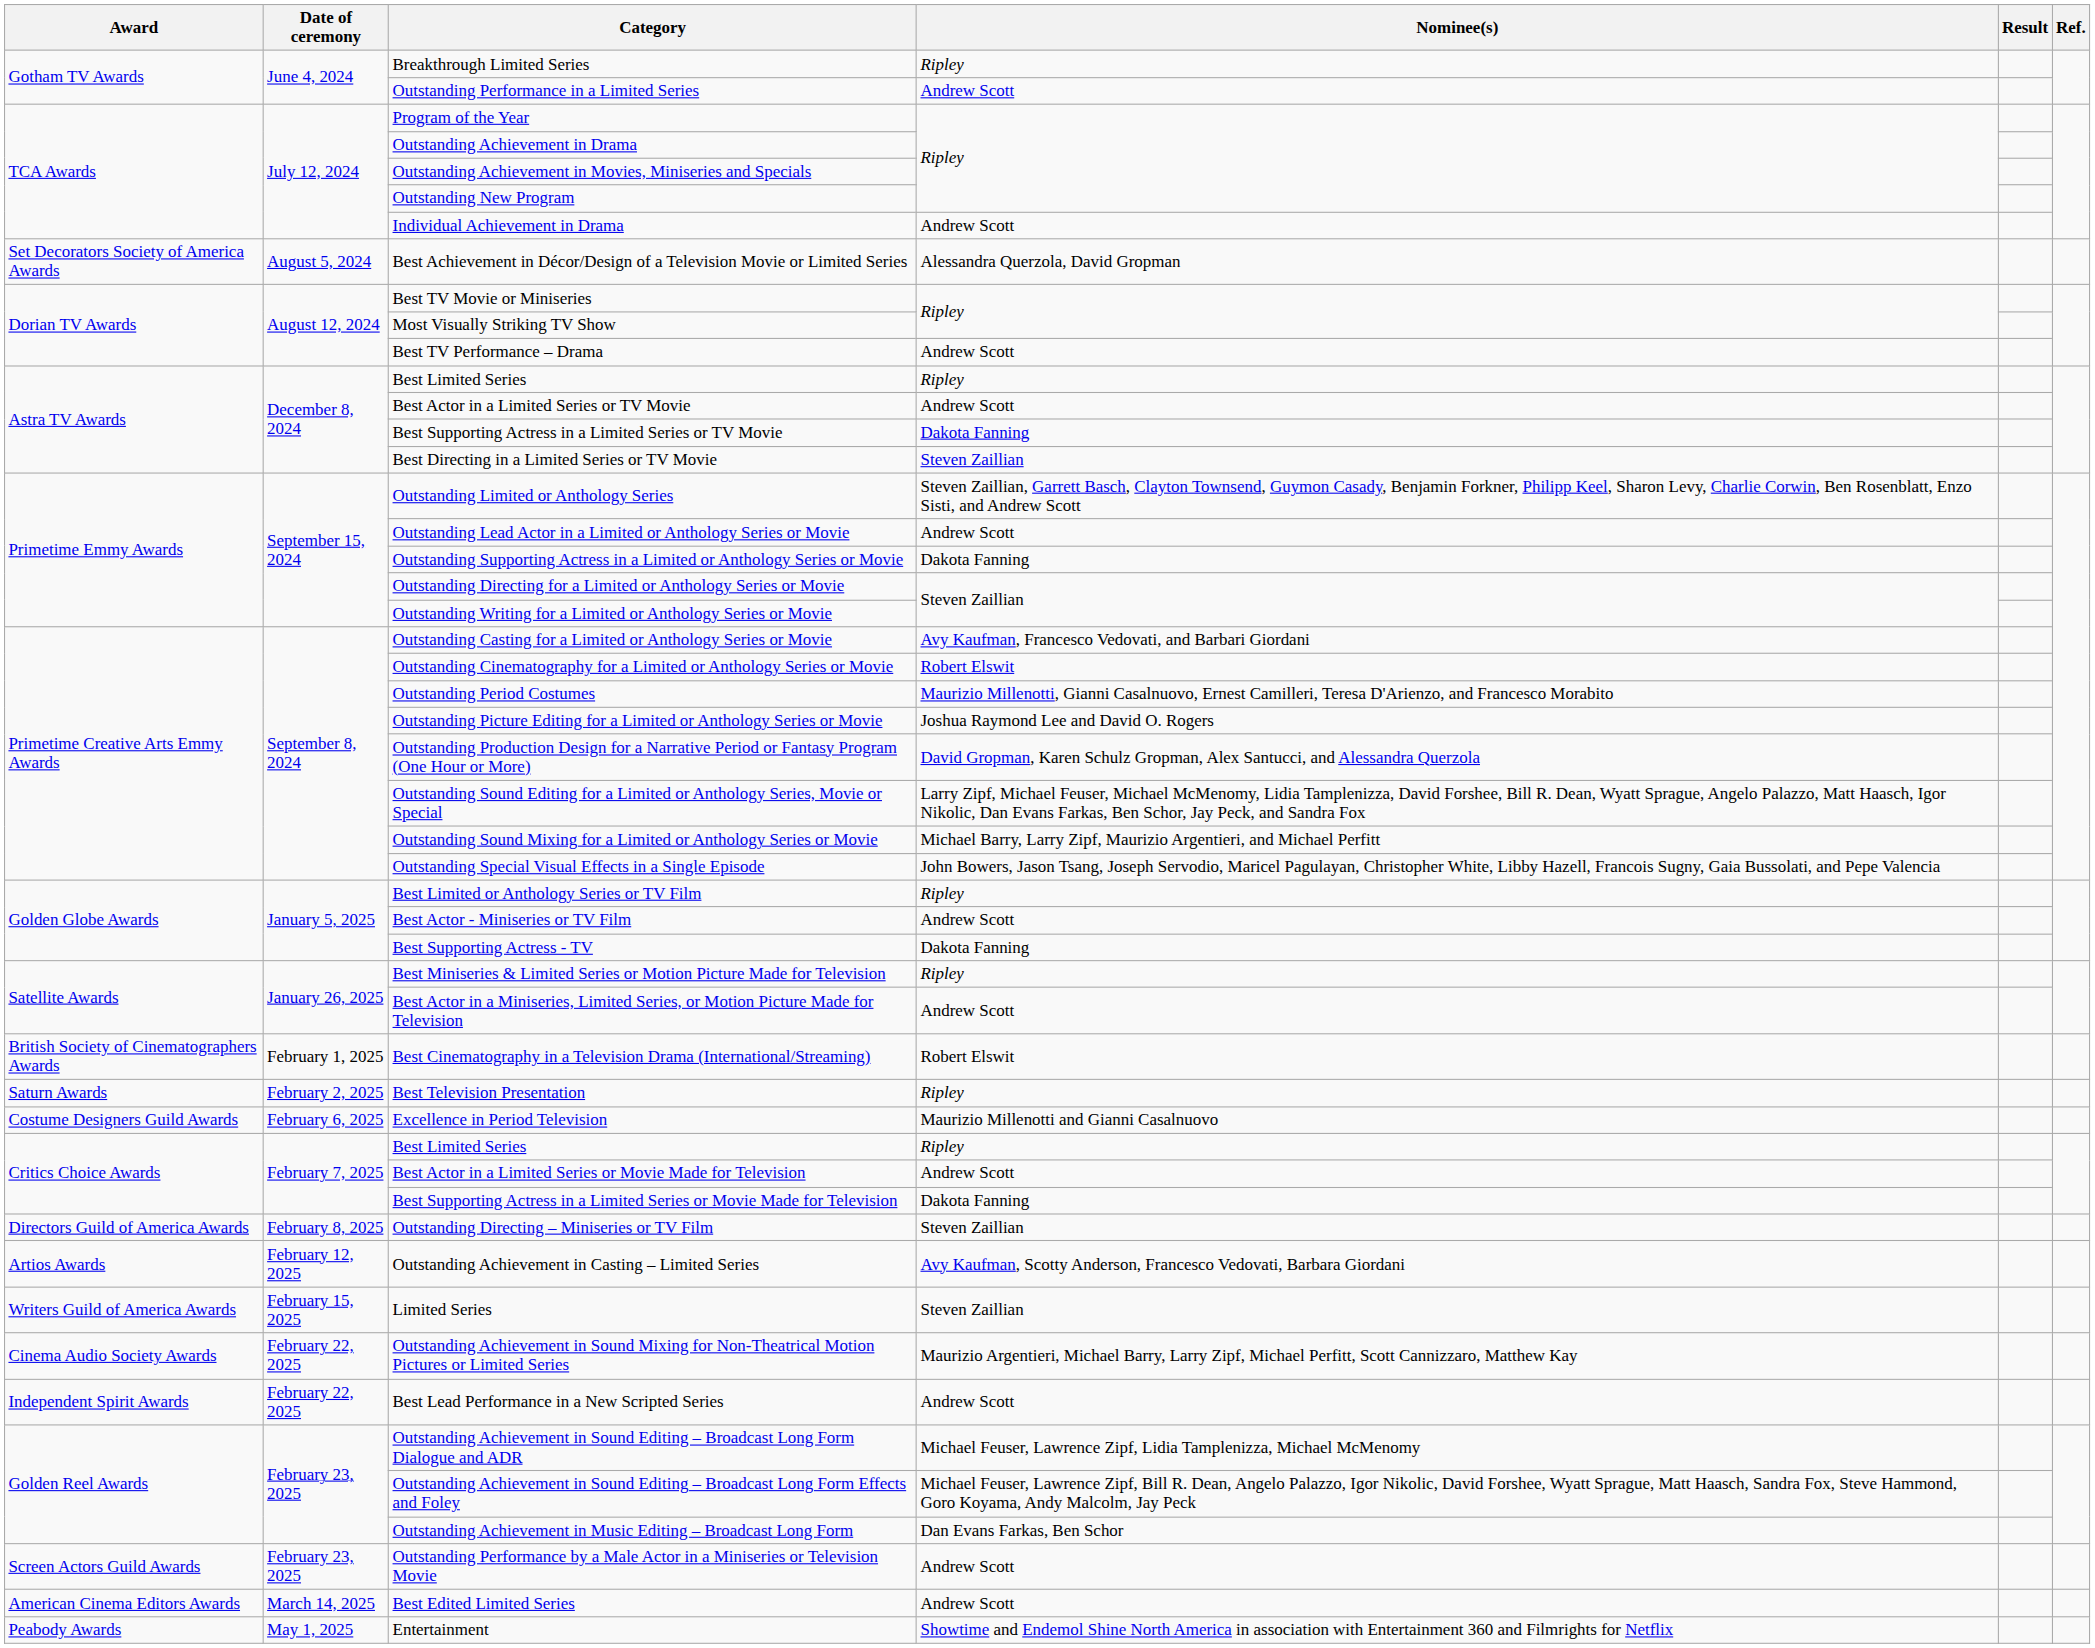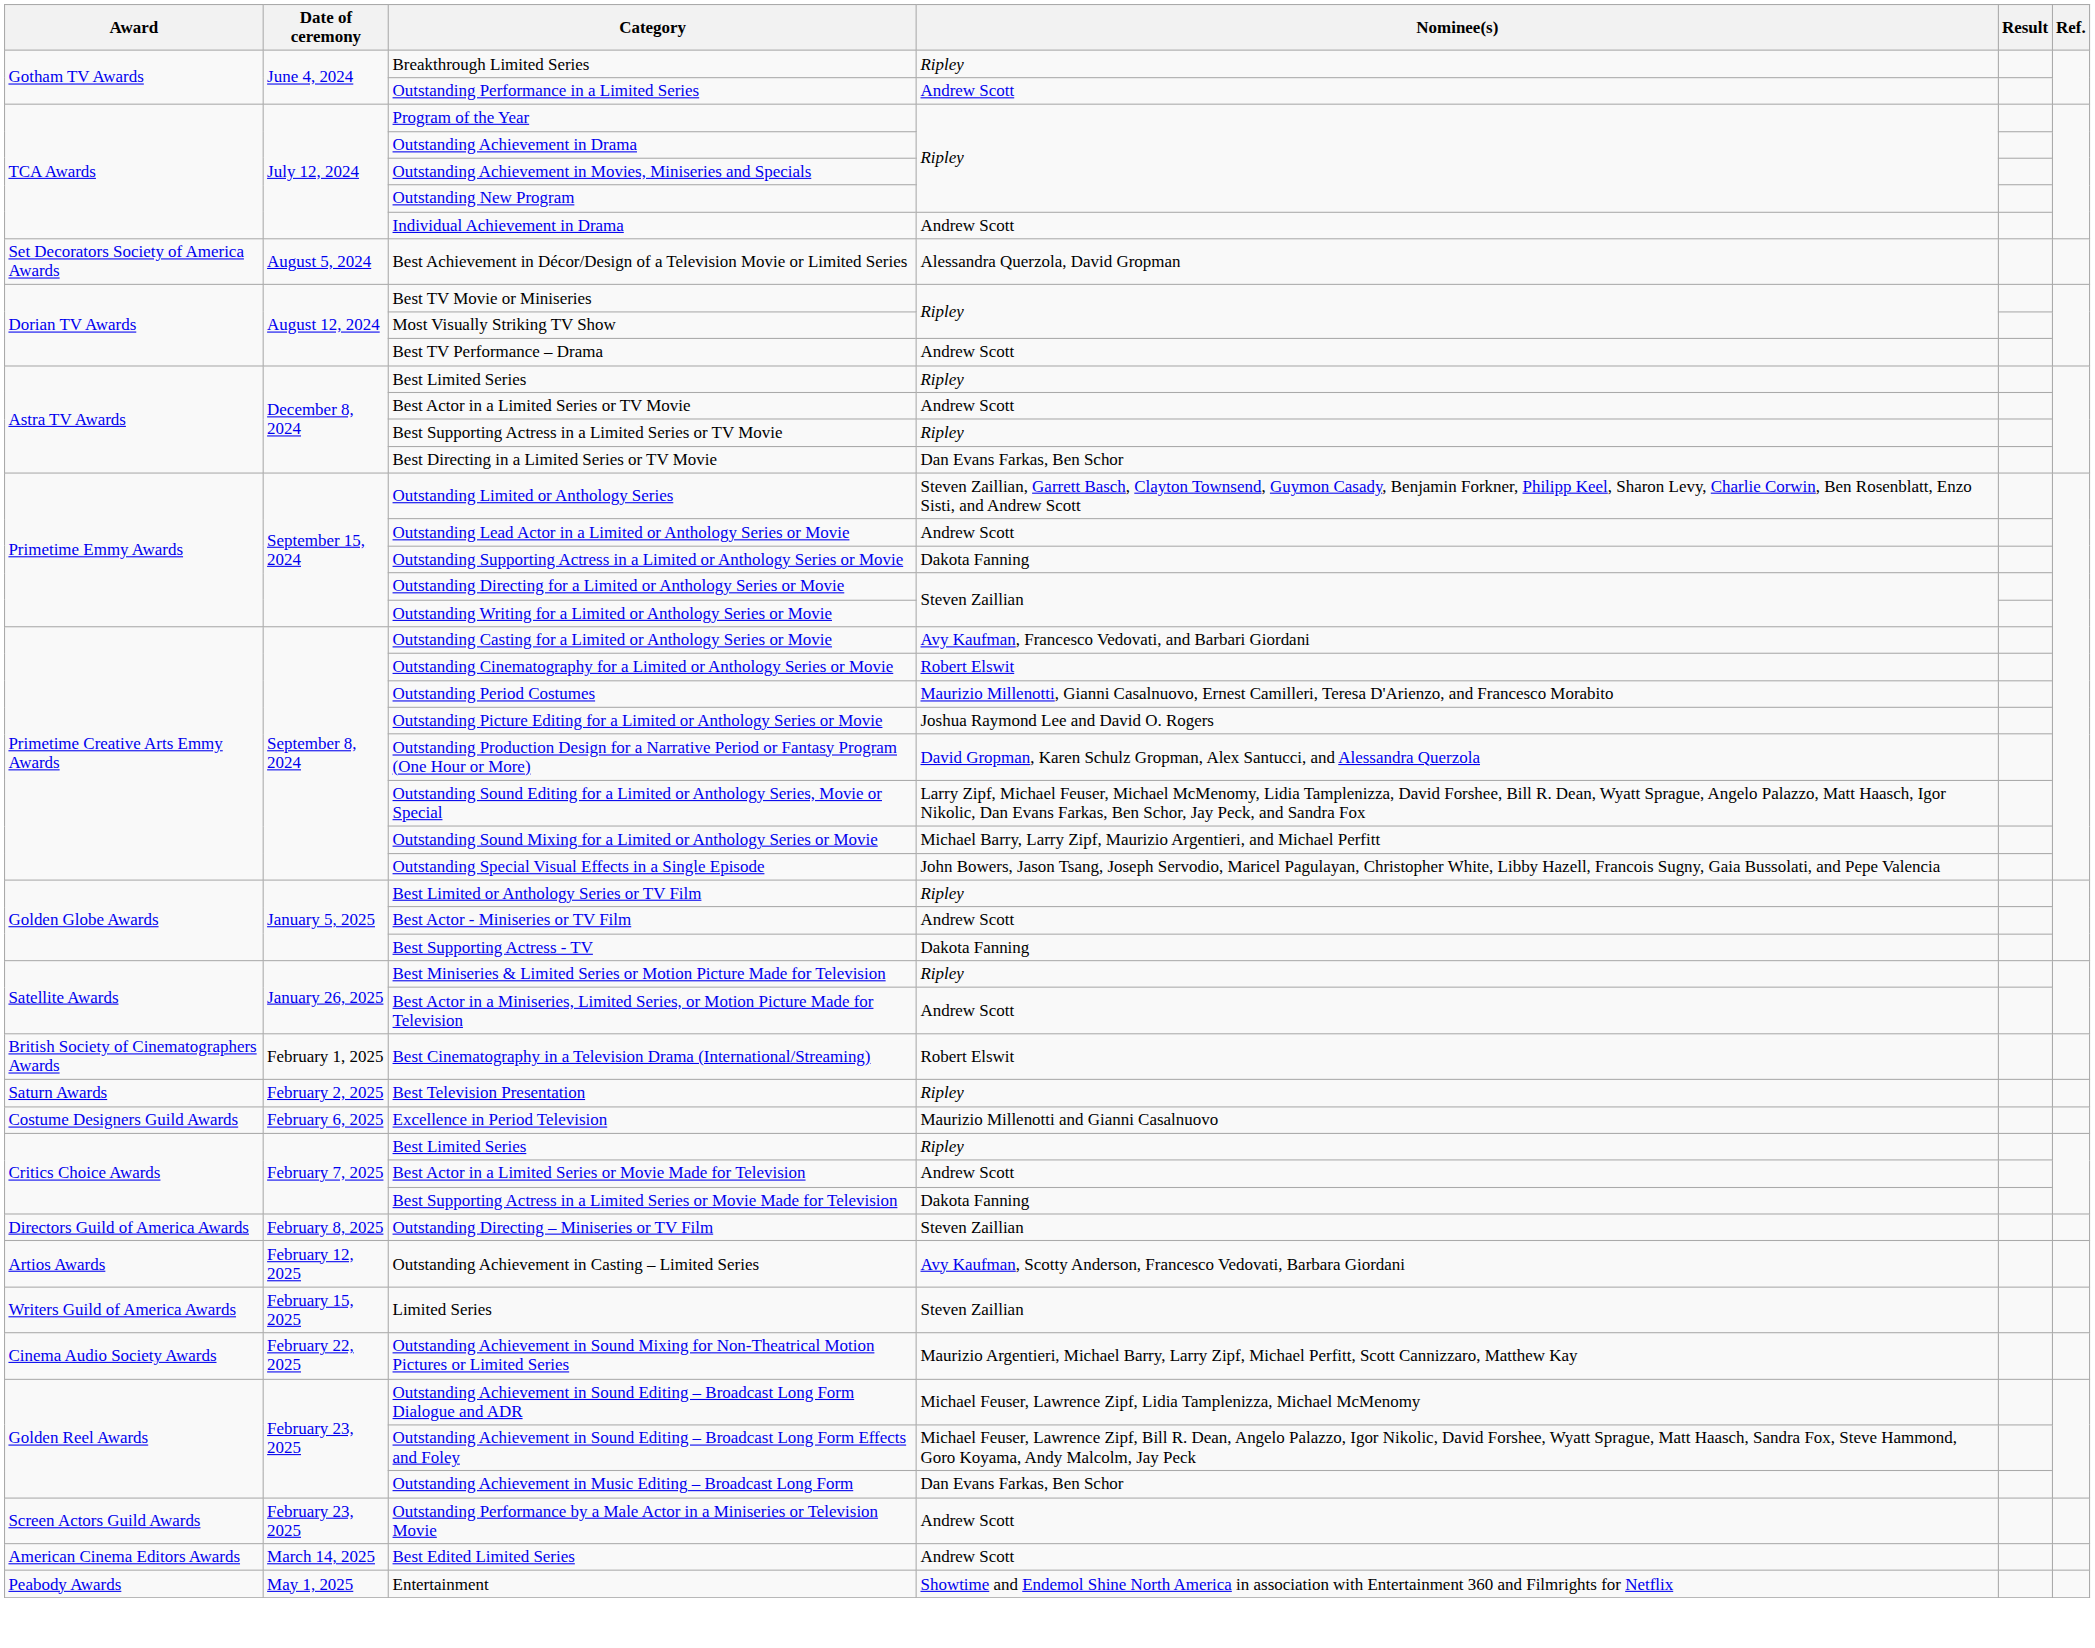Best Supporting Actress in a Limited Series or TV Movie | Nominee(s): Dakota Fanning -> Ripley
Best Directing in a Limited Series or TV Movie | Nominee(s): Steven Zaillian -> Dan Evans Farkas, Ben Schor
- row: Independent Spirit Awards | February 22, 2025 | Best Lead Performance in a New Scripted Series | Andrew Scott
